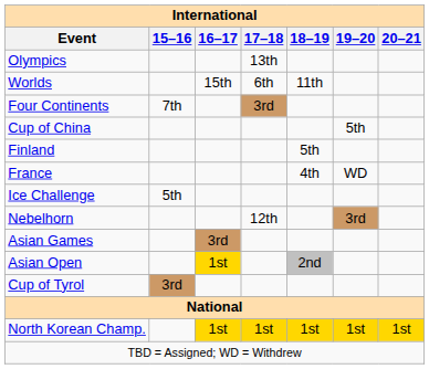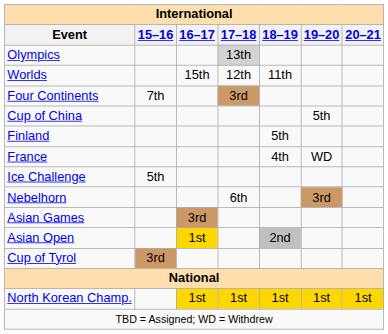Olympics | 17–18: no background -> lightgrey background
Worlds | 17–18: 6th -> 12th
Nebelhorn | 17–18: 12th -> 6th
